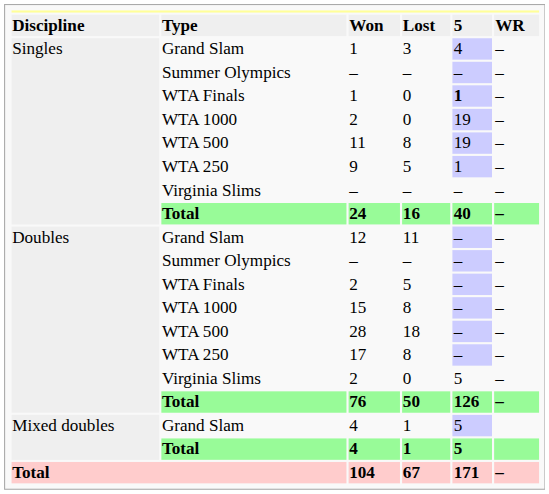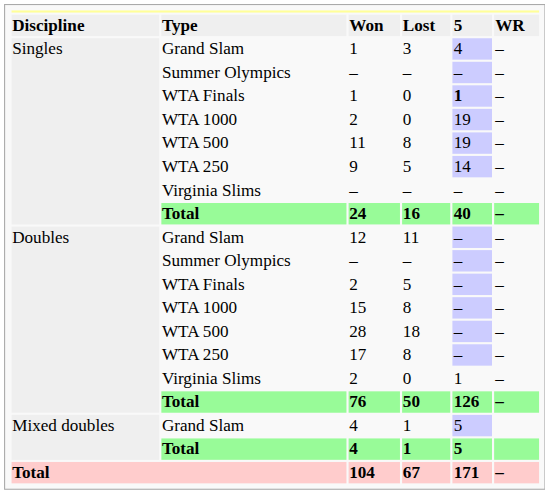9 | column 5: 1 -> 14
Virginia Slims / 2 | column 5: 5 -> 1
